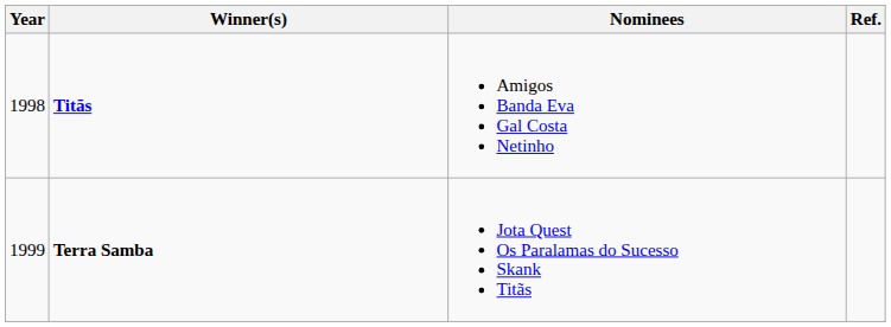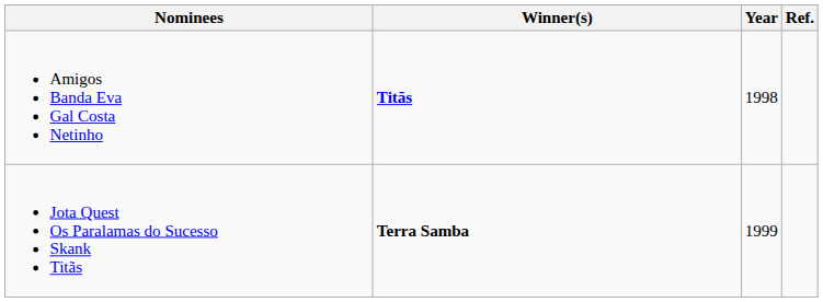columns swapped: Year <-> Nominees
